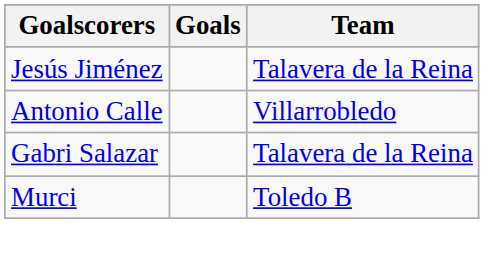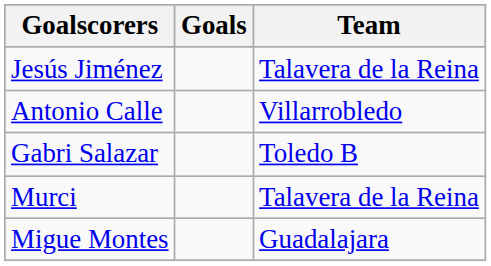Gabri Salazar | Team: Talavera de la Reina -> Toledo B
Murci | Team: Toledo B -> Talavera de la Reina
+ row: Migue Montes | Guadalajara
